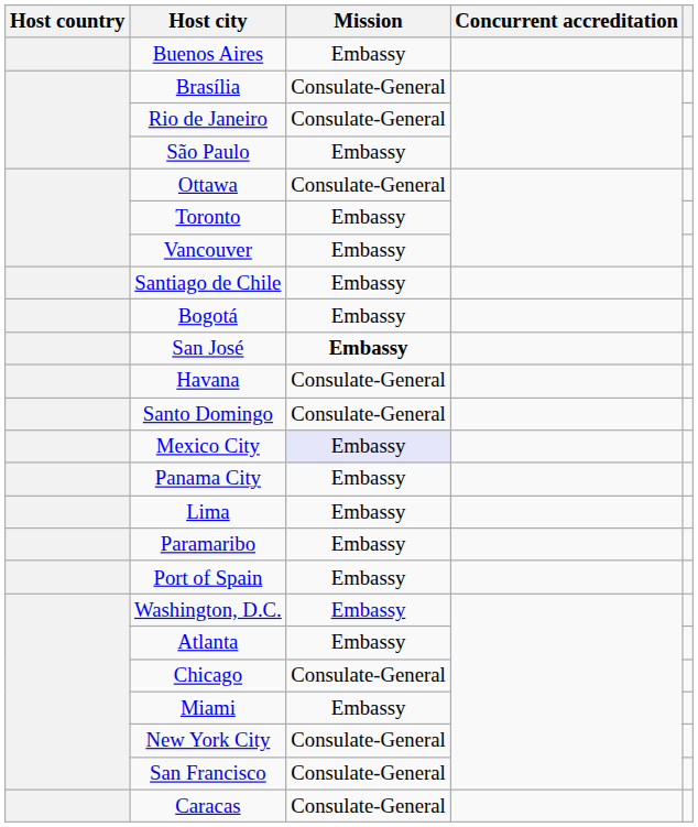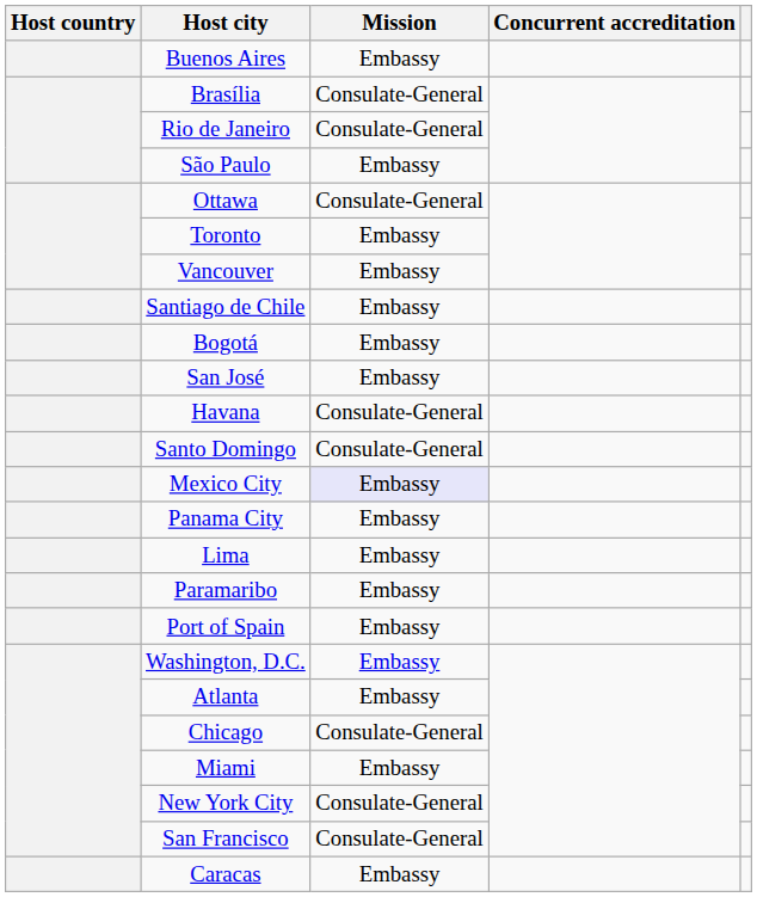San José | Mission: bold -> normal
Caracas | Mission: Consulate-General -> Embassy
